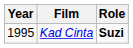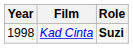Kad Cinta | Year: 1995 -> 1998
